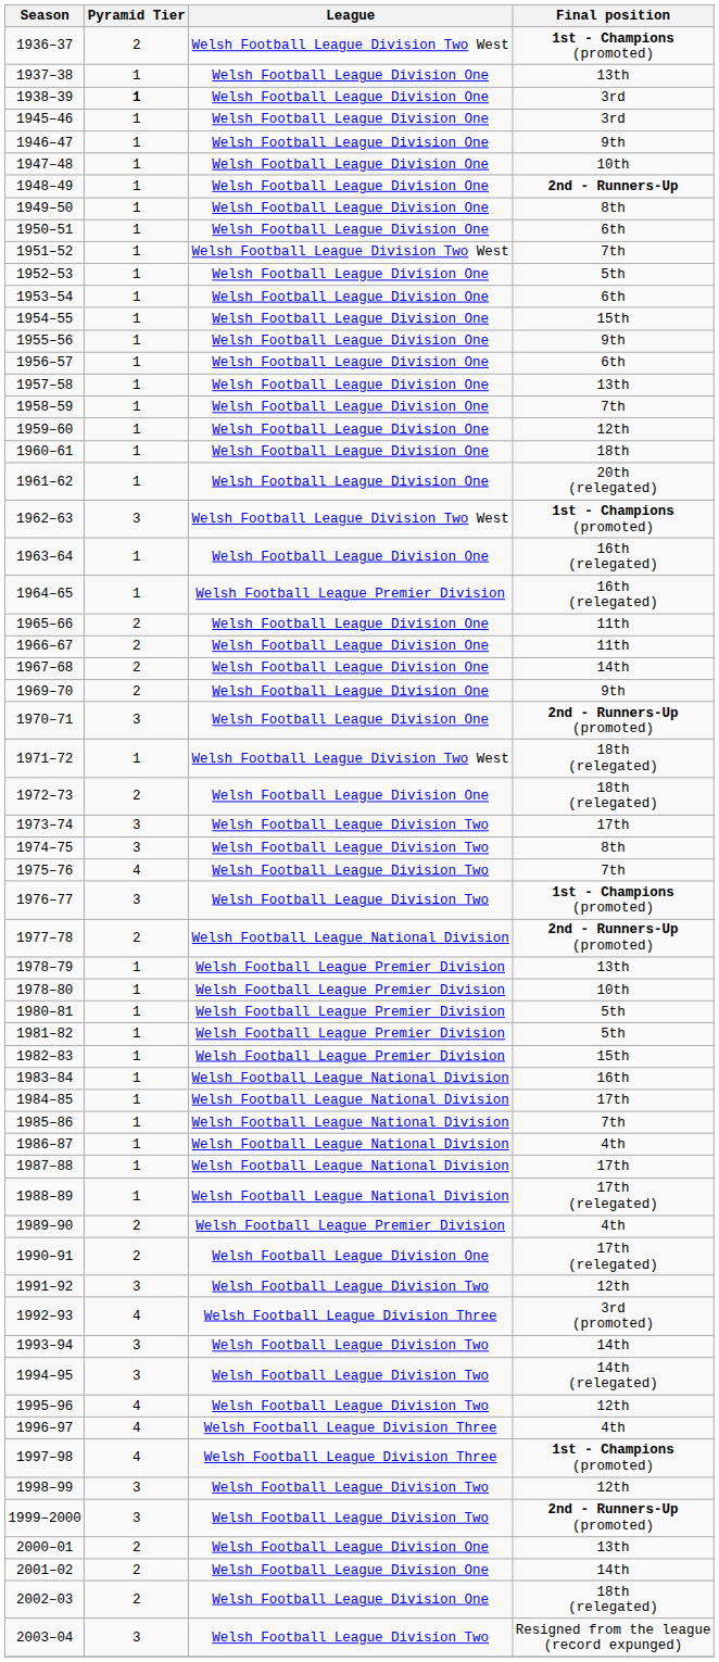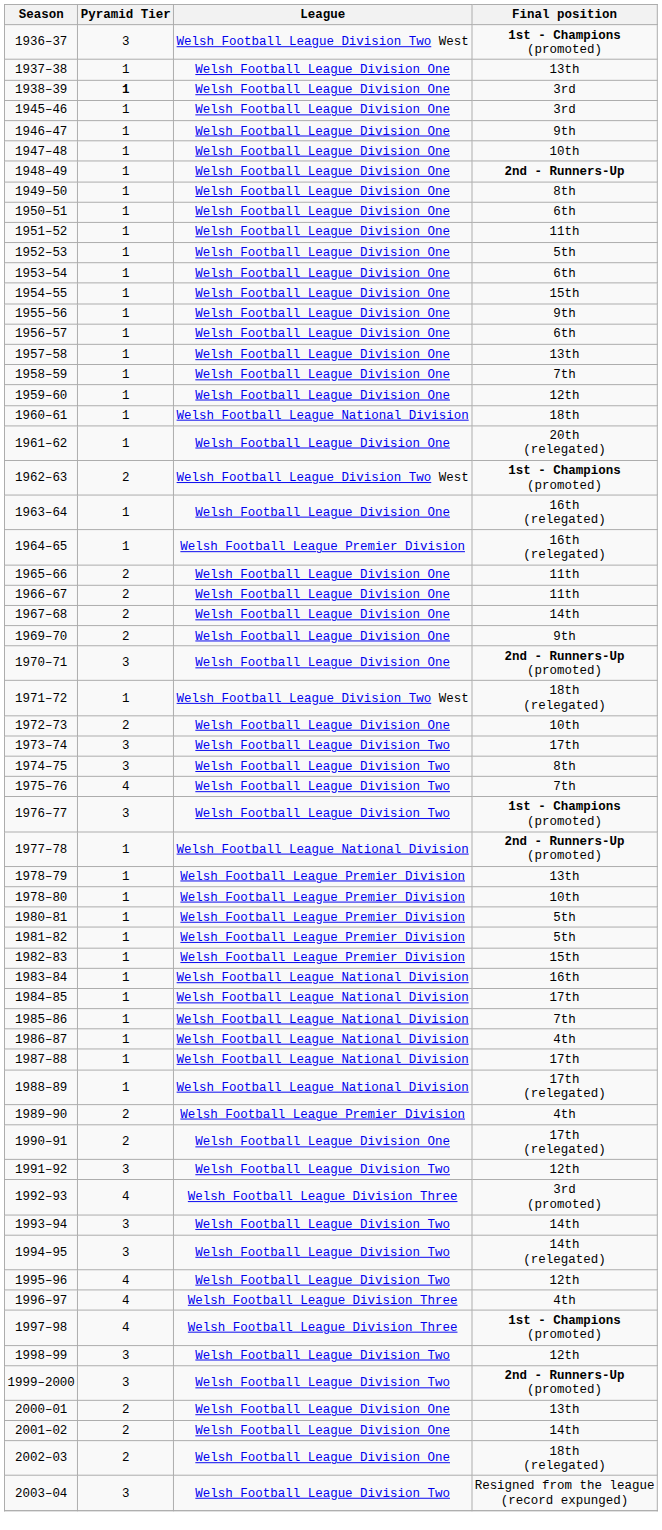1936–37 | Pyramid Tier: 2 -> 3
1951–52 | League: Welsh Football League Division Two West -> Welsh Football League Division One
1951–52 | Final position: 7th -> 11th
1960–61 | League: Welsh Football League Division One -> Welsh Football League National Division
1962–63 | Pyramid Tier: 3 -> 2
1972–73 | Final position: 18th (relegated) -> 10th
1977–78 | Pyramid Tier: 2 -> 1
